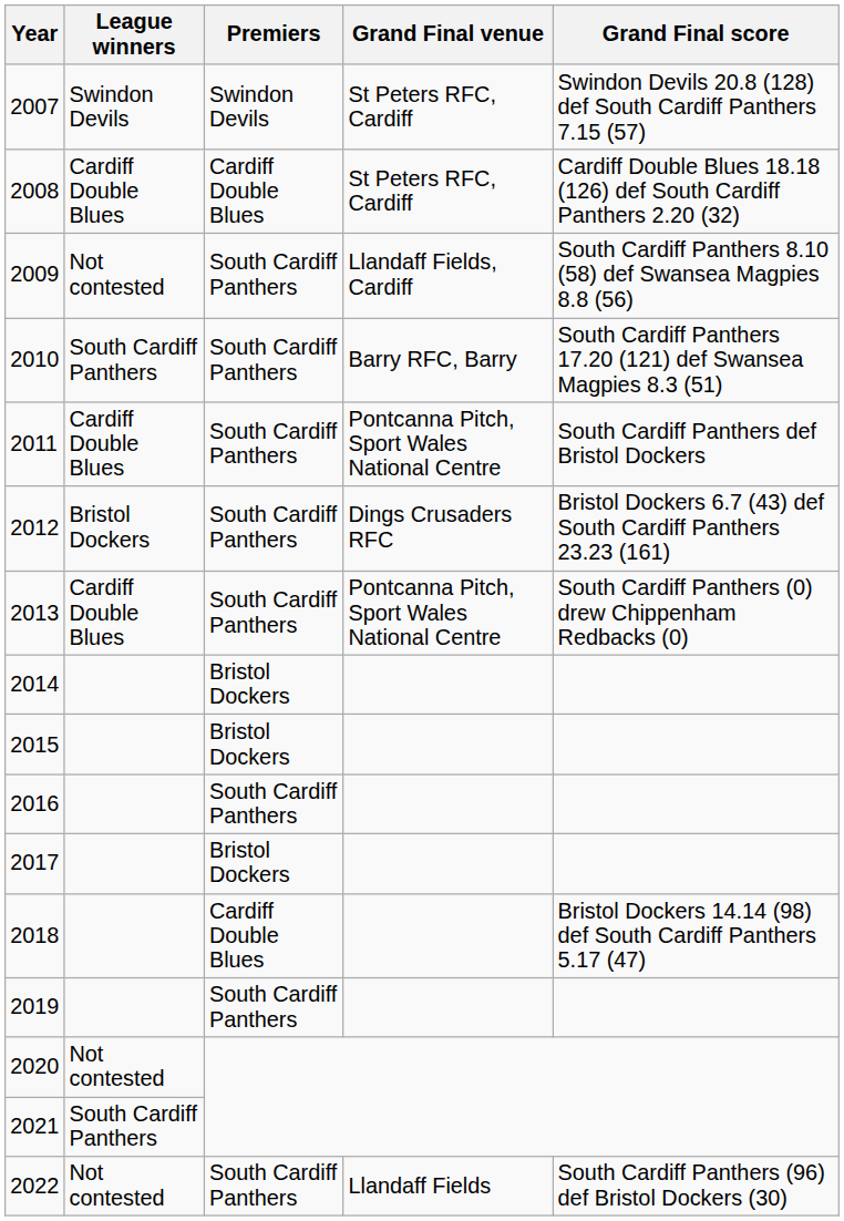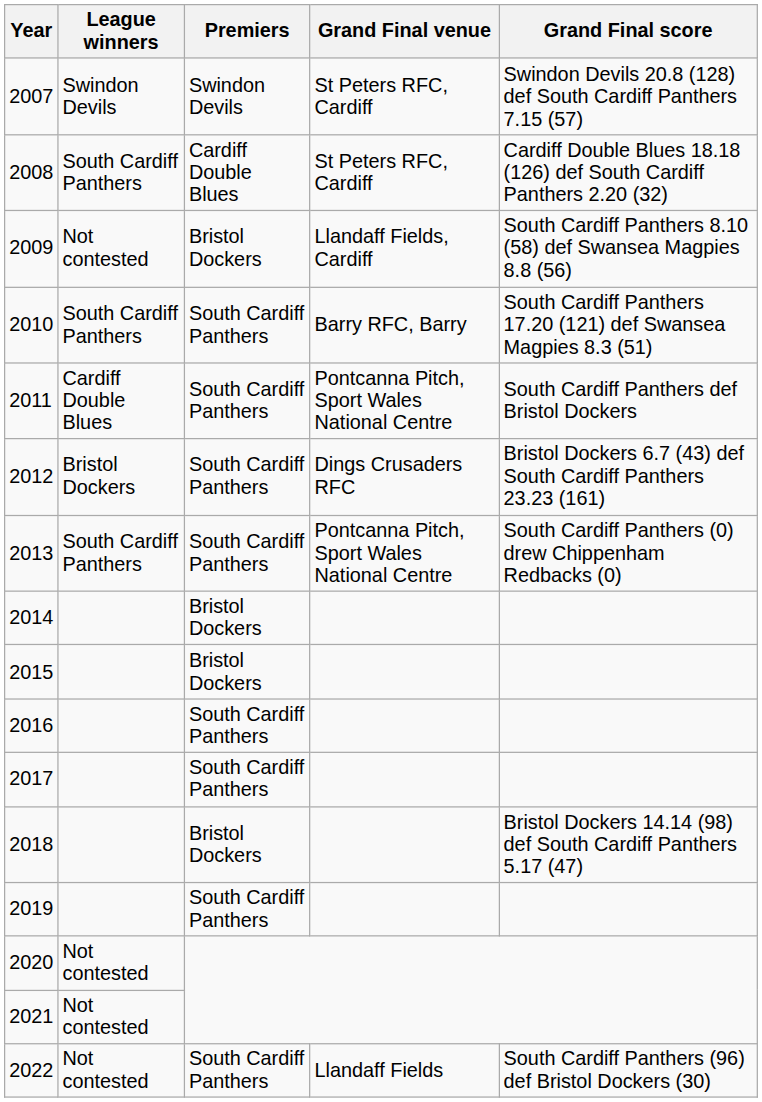2008 | League winners: Cardiff Double Blues -> South Cardiff Panthers
2009 | Premiers: South Cardiff Panthers -> Bristol Dockers
2013 | League winners: Cardiff Double Blues -> South Cardiff Panthers
2017 | Premiers: Bristol Dockers -> South Cardiff Panthers
2018 | Premiers: Cardiff Double Blues -> Bristol Dockers
2021 | League winners: South Cardiff Panthers -> Not contested
